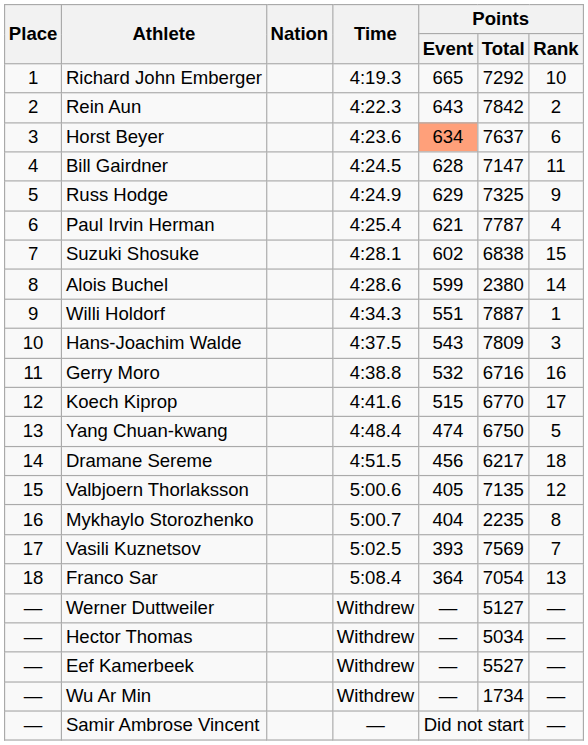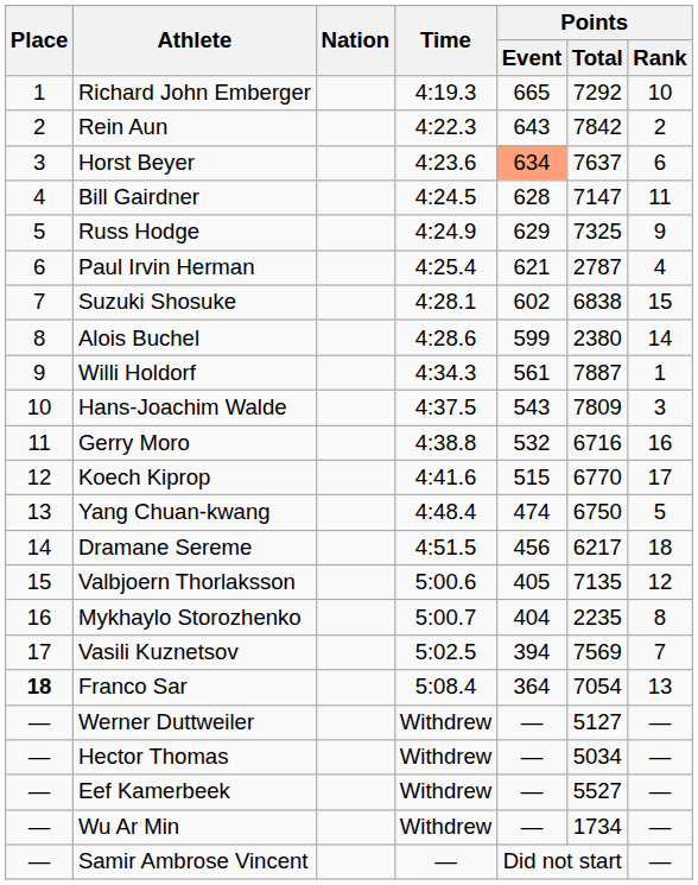Paul Irvin Herman | Points / Total: 7787 -> 2787
Willi Holdorf | Points / Event: 551 -> 561
Vasili Kuznetsov | Points / Event: 393 -> 394
Franco Sar | Place: normal -> bold
